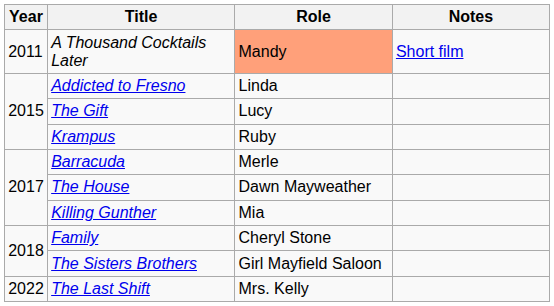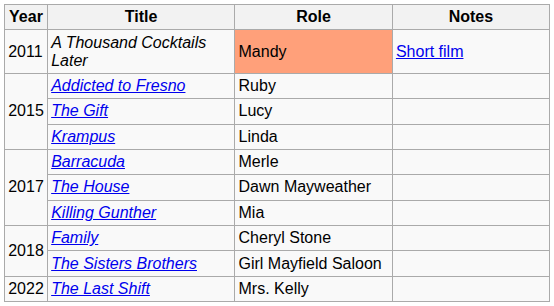Addicted to Fresno | Role: Linda -> Ruby
Krampus | Role: Ruby -> Linda
